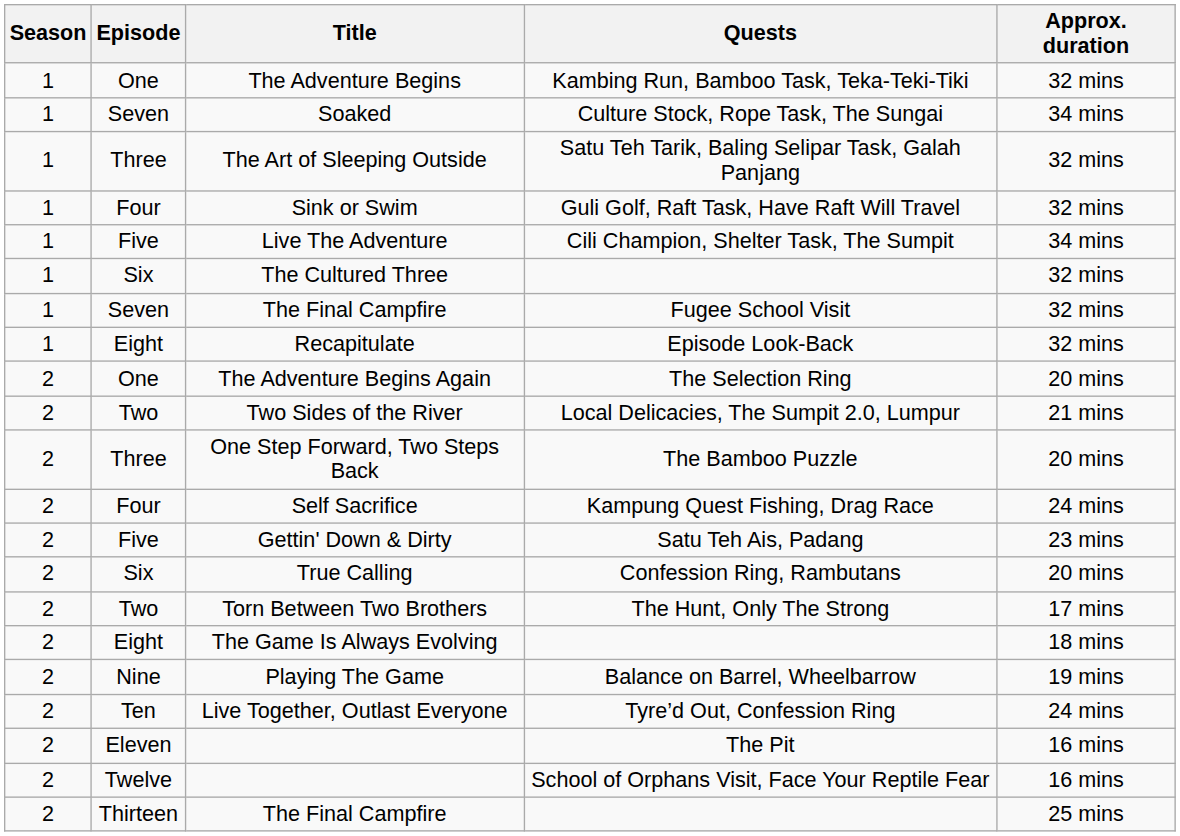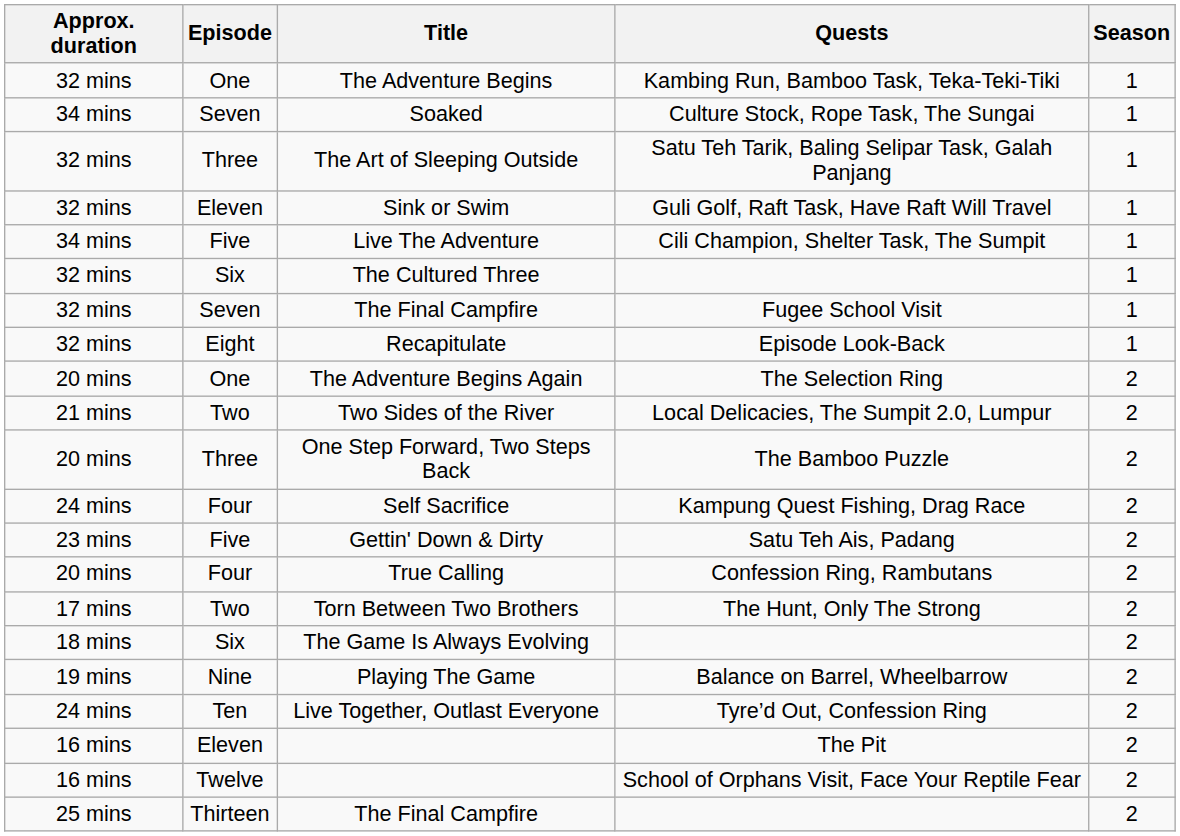columns swapped: Season <-> Approx. duration
Sink or Swim | Episode: Four -> Eleven
True Calling | Episode: Six -> Four
The Game Is Always Evolving | Episode: Eight -> Six
